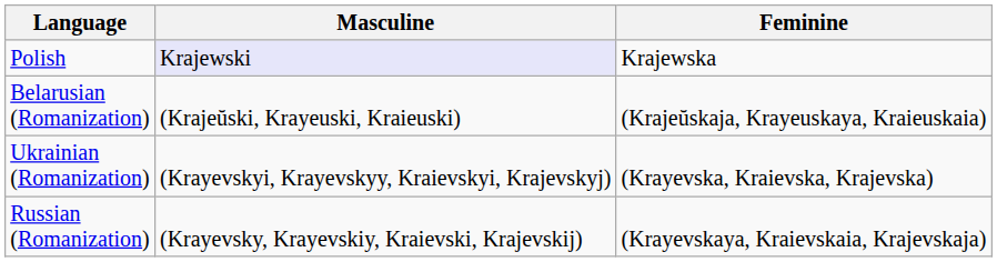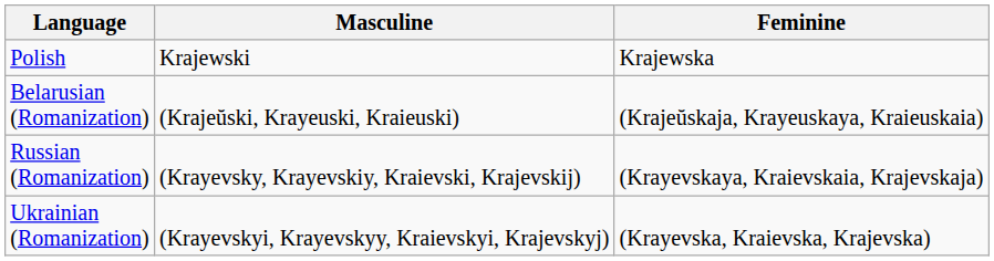Polish | Masculine: lavender background -> no background
rows swapped: Russian (Romanization) <-> Ukrainian (Romanization)
